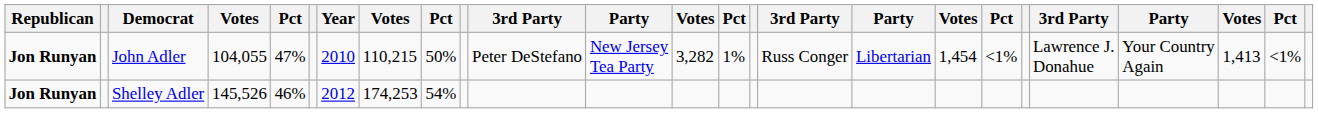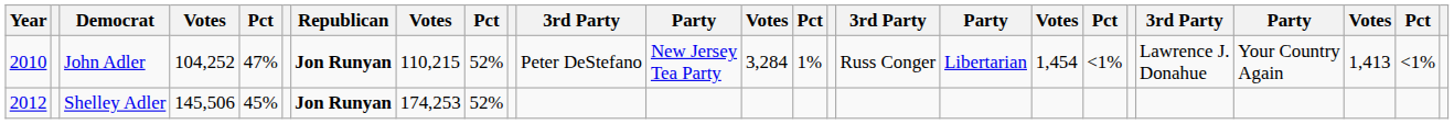columns swapped: Year <-> Republican
John Adler | column 4: 104,055 -> 104,252
John Adler | column 9: 50% -> 52%
John Adler | column 13: 3,282 -> 3,284
Shelley Adler | column 4: 145,526 -> 145,506
Shelley Adler | column 5: 46% -> 45%
Shelley Adler | column 9: 54% -> 52%
